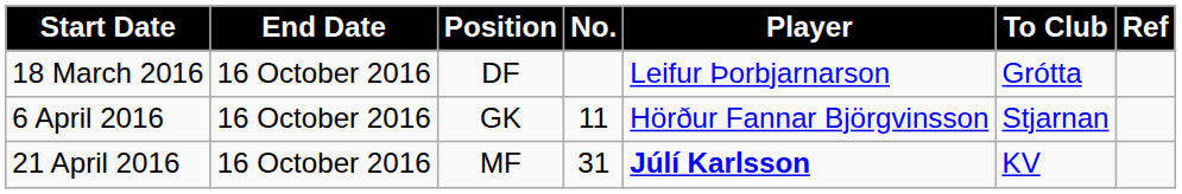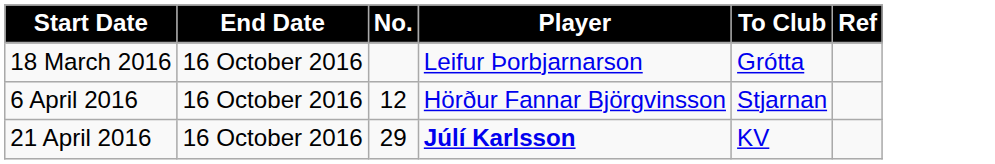- column: Position | DF | GK | MF
6 April 2016 | No.: 11 -> 12
21 April 2016 | No.: 31 -> 29
